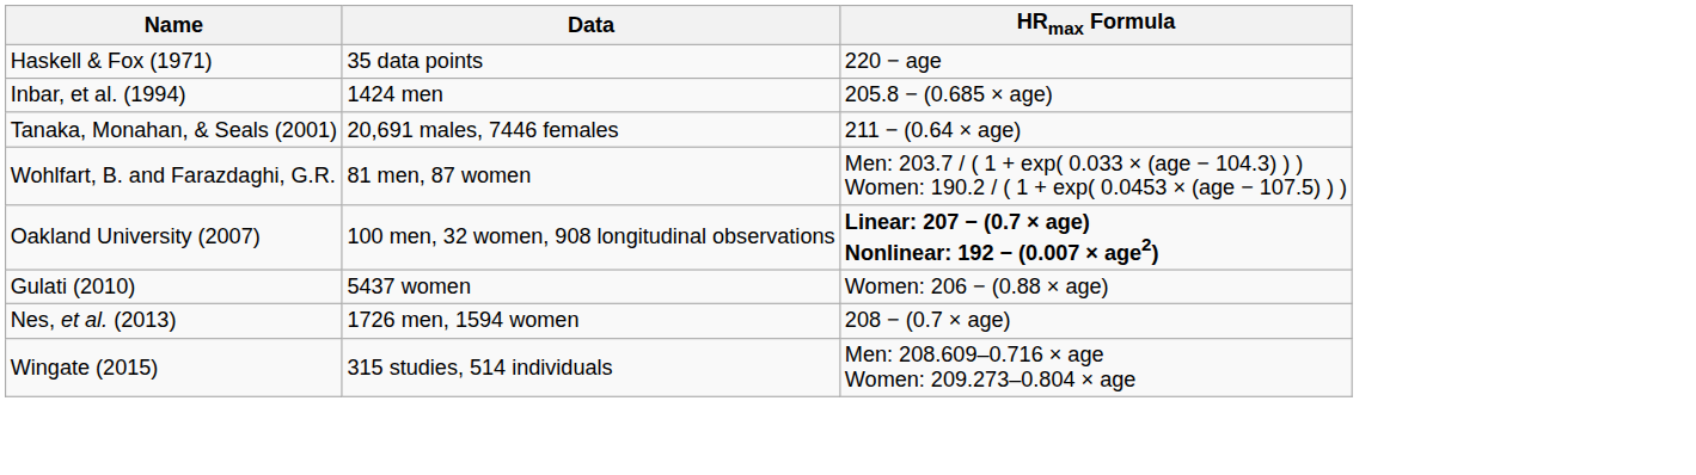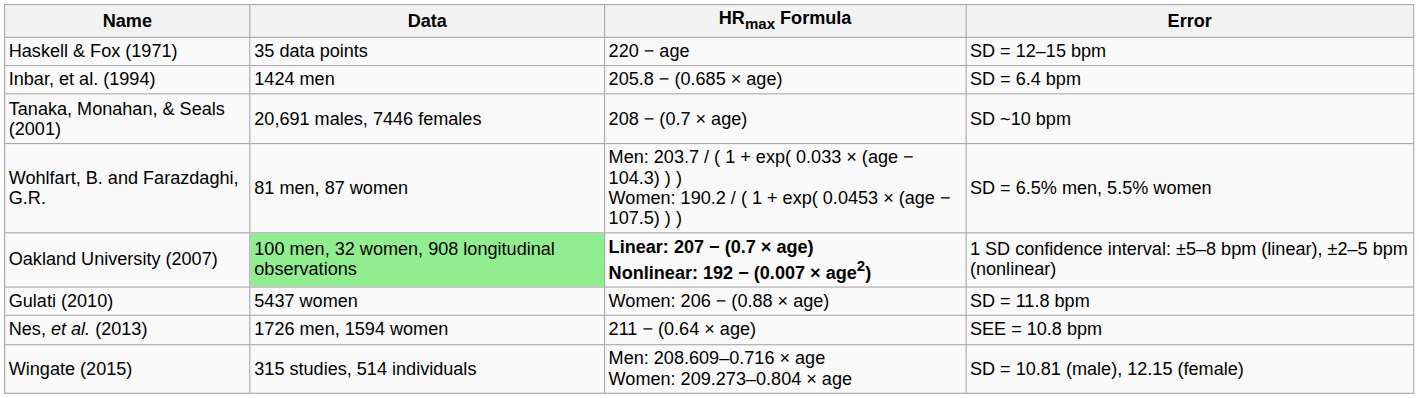+ column: Error | SD = 12–15 bpm | SD = 6.4 bpm | SD ~10 bpm | SD = 6.5% men, 5.5% women | 1 SD confidence interval: ±5–8 bpm (linear), ±2–5 bpm (nonlinear) | SD = 11.8 bpm | SEE = 10.8 bpm | SD = 10.81 (male), 12.15 (female)
Tanaka, Monahan, & Seals (2001) | HRmax Formula: 211 − (0.64 × age) -> 208 − (0.7 × age)
Oakland University (2007) | Data: no background -> lightgreen background
Nes, et al. (2013) | HRmax Formula: 208 − (0.7 × age) -> 211 − (0.64 × age)
